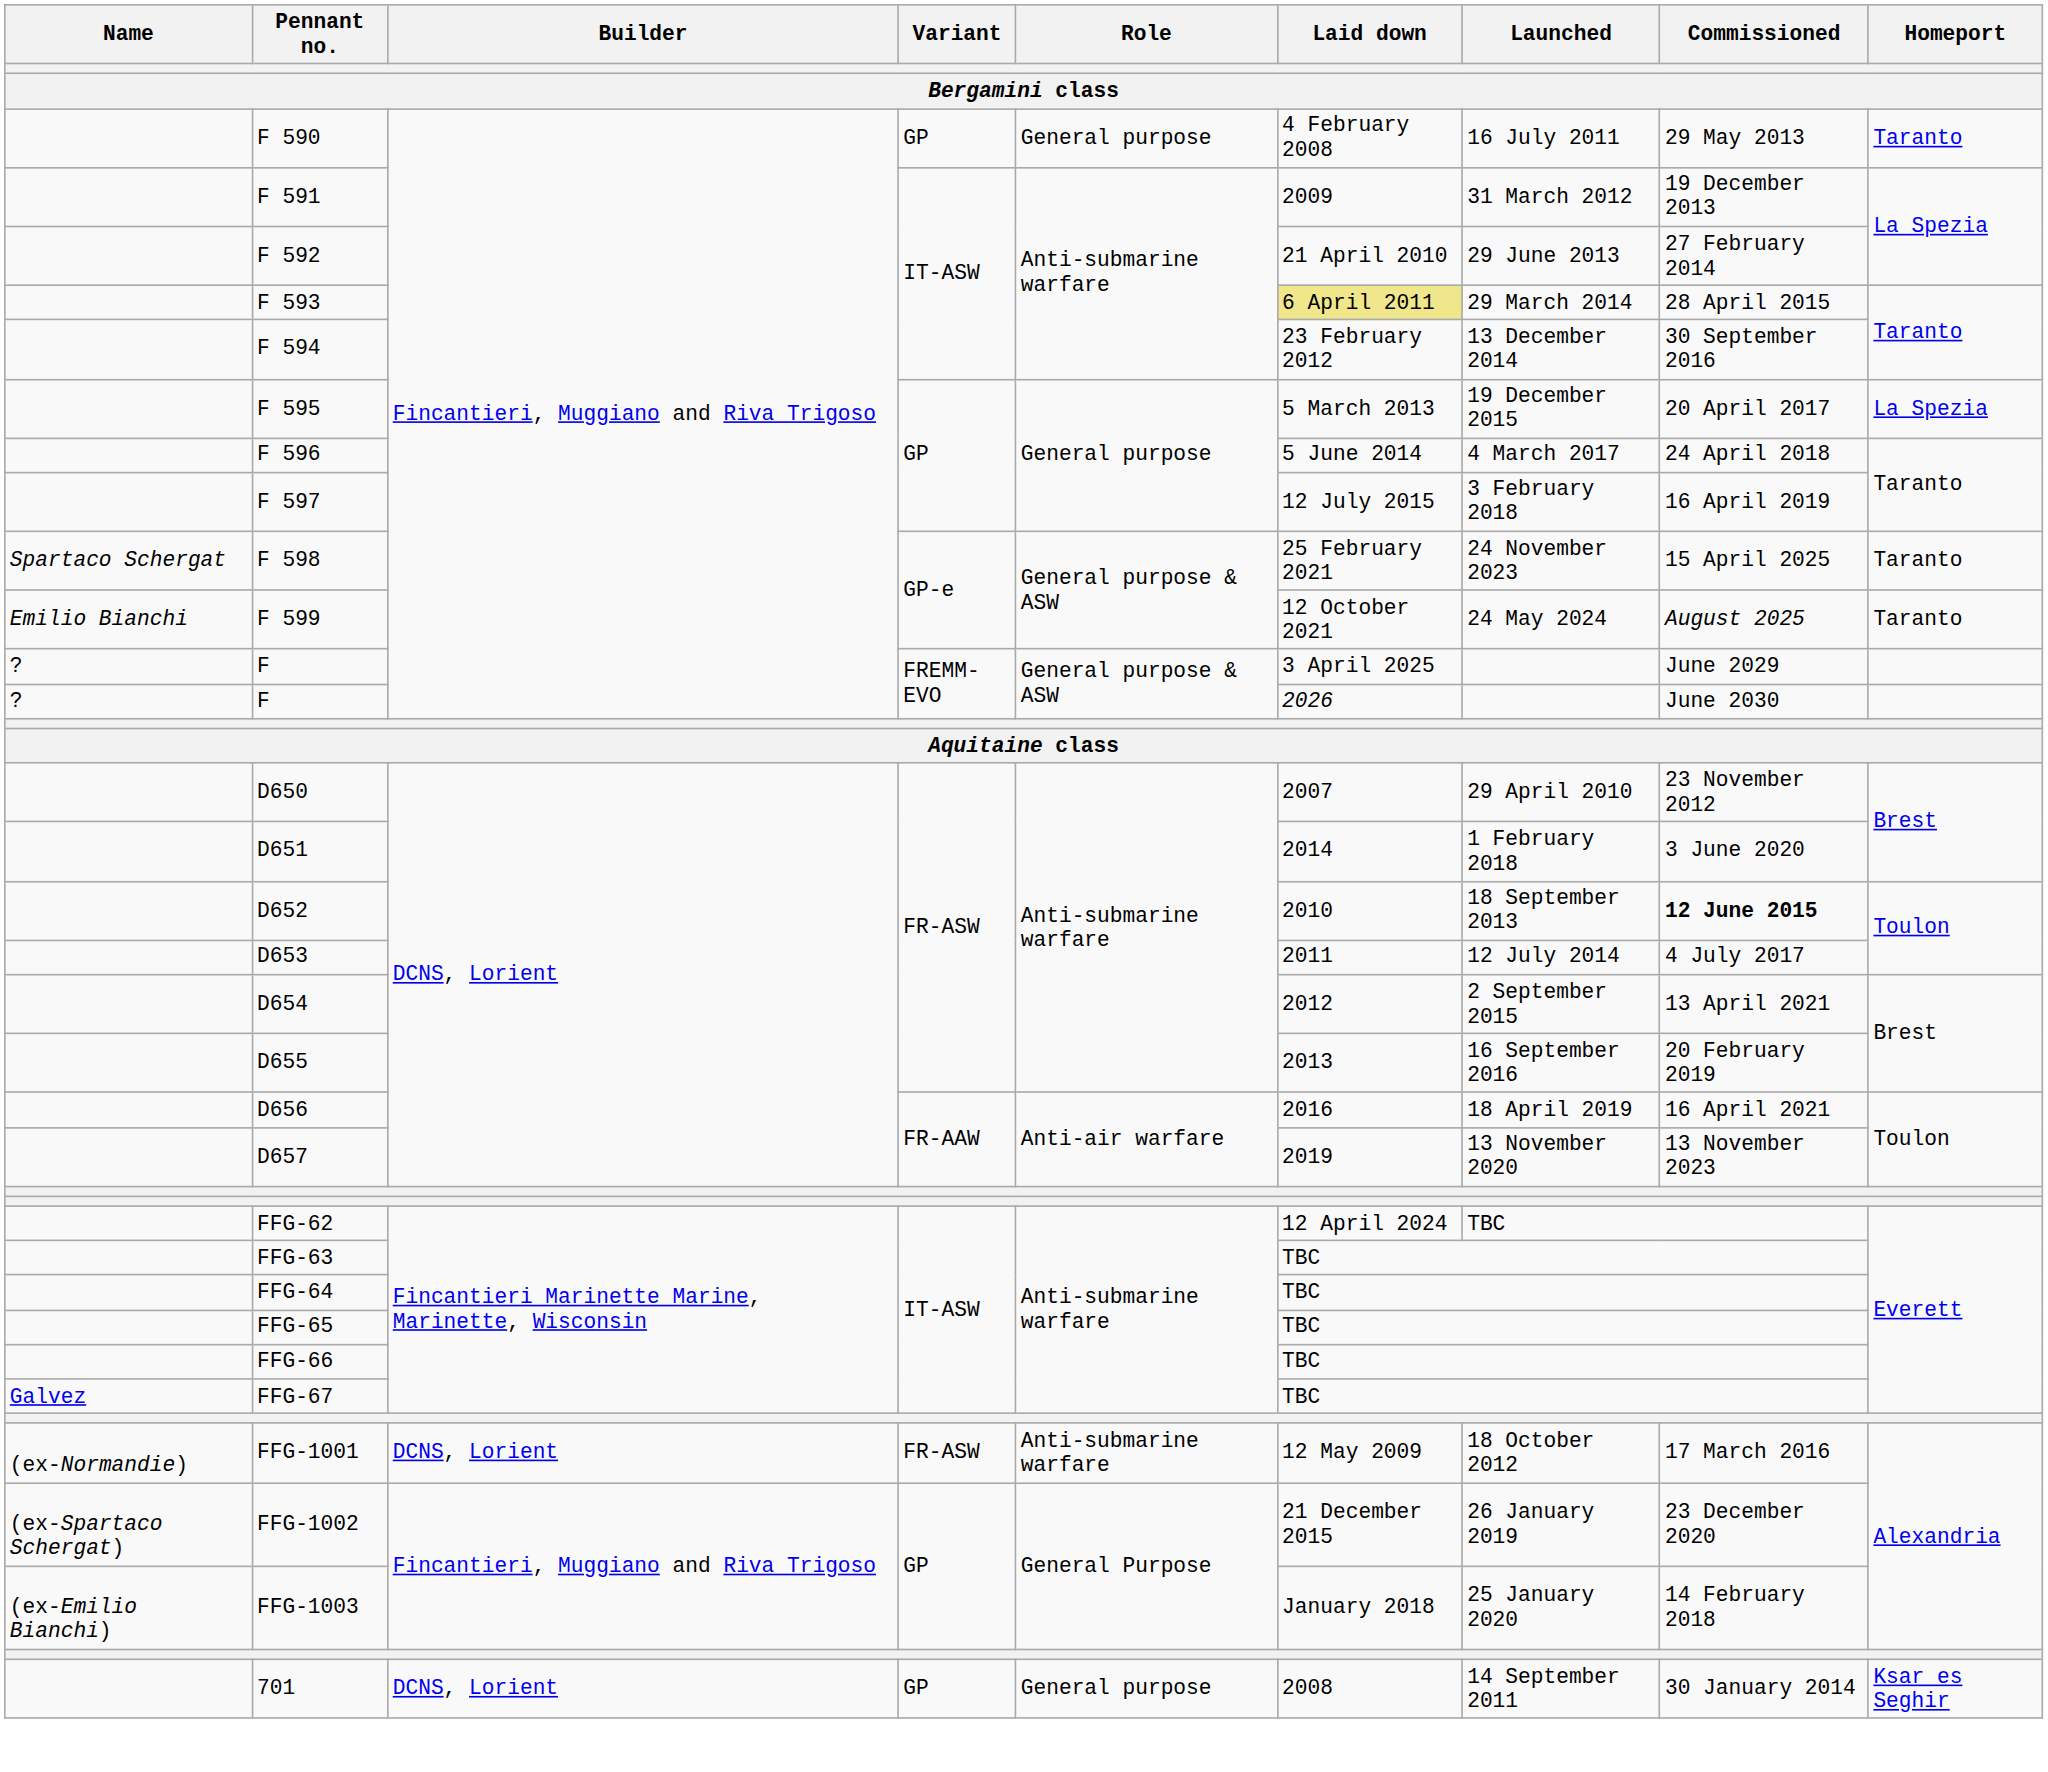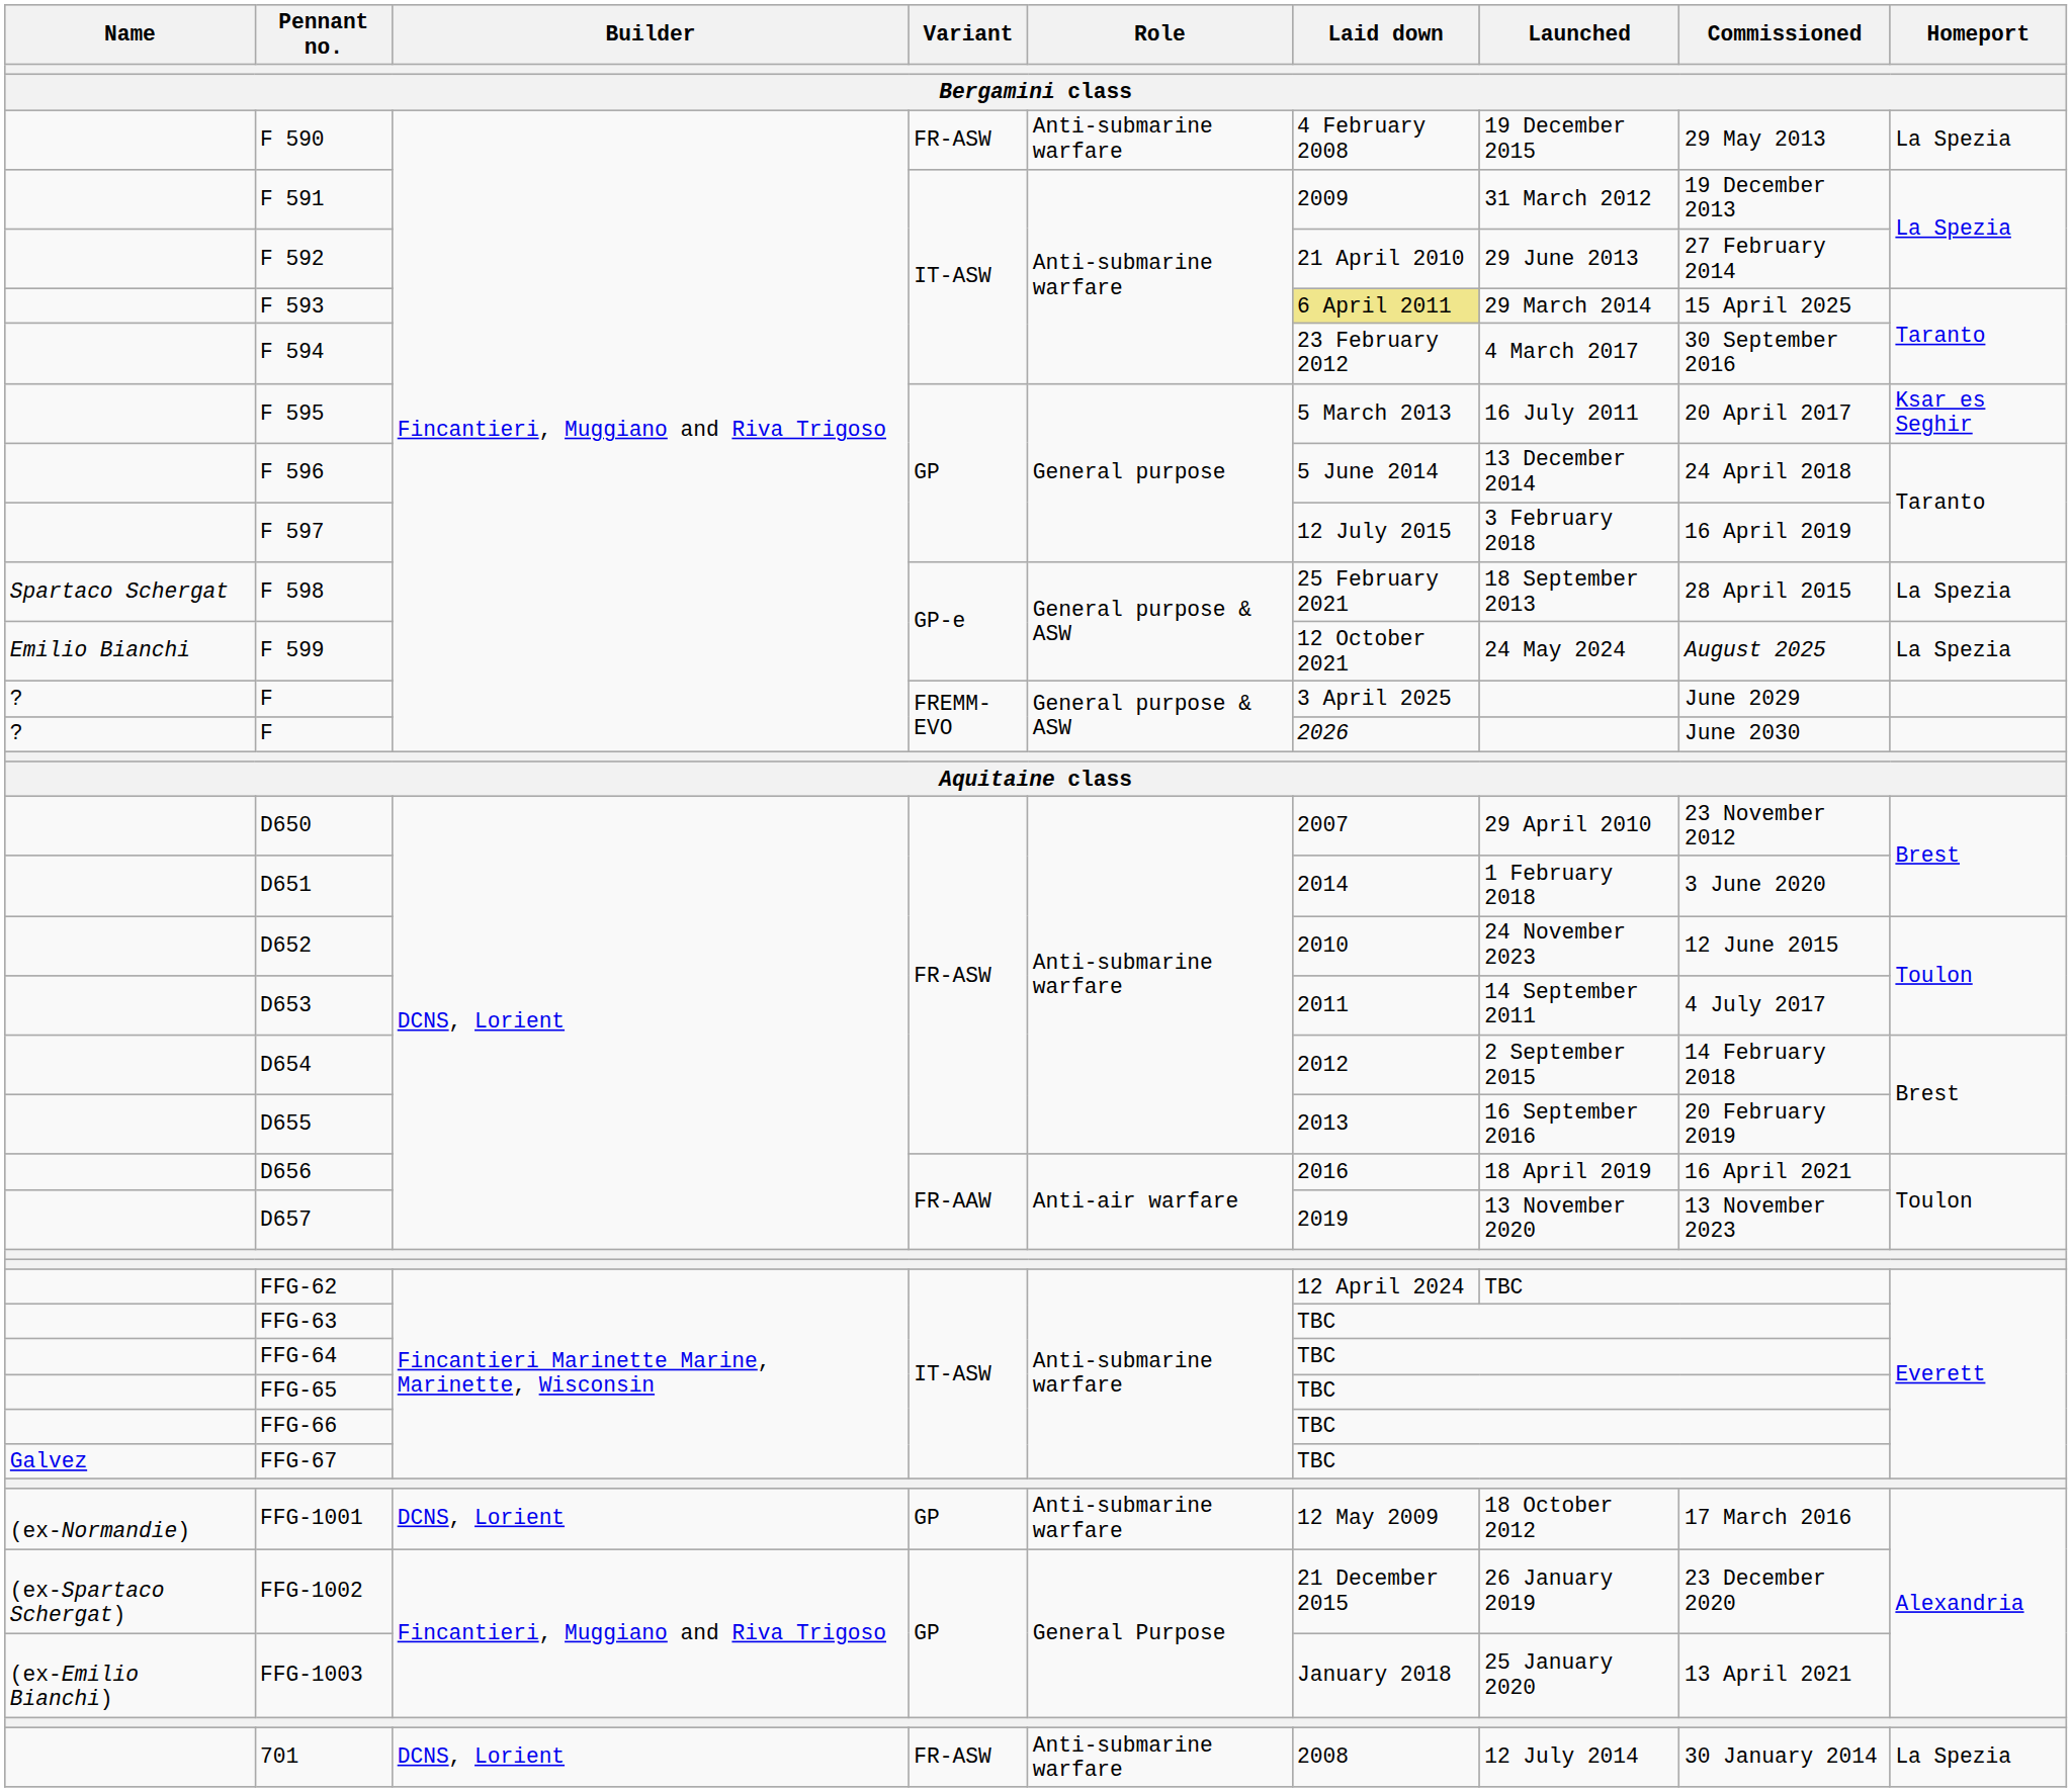F 590 | Variant: GP -> FR‑ASW
F 590 | Role: General purpose -> Anti‑submarine warfare
F 590 | Launched: 16 July 2011 -> 19 December 2015
F 590 | Homeport: Taranto -> La Spezia
F 593 | Commissioned: 28 April 2015 -> 15 April 2025
F 594 | Launched: 13 December 2014 -> 4 March 2017
F 595 | Launched: 19 December 2015 -> 16 July 2011
F 595 | Homeport: La Spezia -> Ksar es Seghir
F 596 | Launched: 4 March 2017 -> 13 December 2014
F 598 | Launched: 24 November 2023 -> 18 September 2013
F 598 | Commissioned: 15 April 2025 -> 28 April 2015
F 598 | Homeport: Taranto -> La Spezia
F 599 | Homeport: Taranto -> La Spezia
D652 | Launched: 18 September 2013 -> 24 November 2023
D652 | Commissioned: bold -> normal
D653 | Launched: 12 July 2014 -> 14 September 2011
D654 | Commissioned: 13 April 2021 -> 14 February 2018
FFG-1001 | Variant: FR‑ASW -> GP
FFG-1003 | Commissioned: 14 February 2018 -> 13 April 2021
701 | Variant: GP -> FR‑ASW
701 | Role: General purpose -> Anti‑submarine warfare
701 | Launched: 14 September 2011 -> 12 July 2014
701 | Homeport: Ksar es Seghir -> La Spezia
